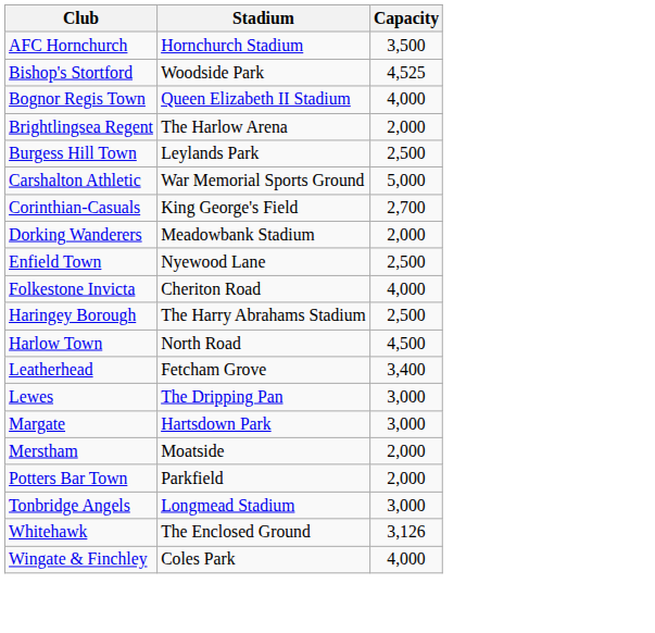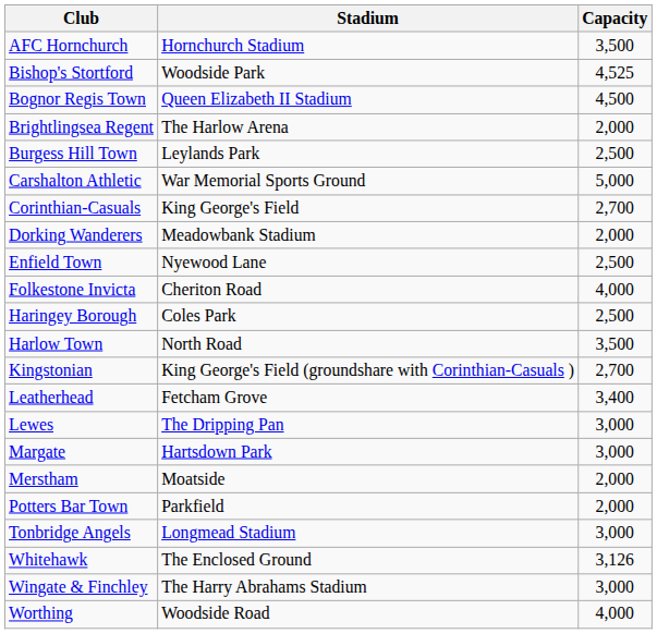Bognor Regis Town | Capacity: 4,000 -> 4,500
Haringey Borough | Stadium: The Harry Abrahams Stadium -> Coles Park
Harlow Town | Capacity: 4,500 -> 3,500
+ row: Kingstonian | King George's Field (groundshare with Corinthian-Casuals ) | 2,700
Wingate & Finchley | Stadium: Coles Park -> The Harry Abrahams Stadium
Wingate & Finchley | Capacity: 4,000 -> 3,000
+ row: Worthing | Woodside Road | 4,000
